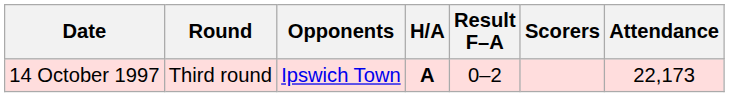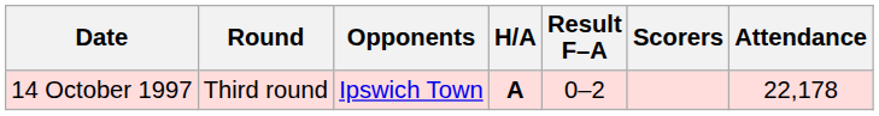14 October 1997 | Attendance: 22,173 -> 22,178
